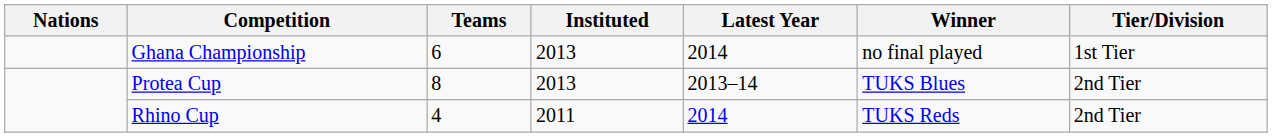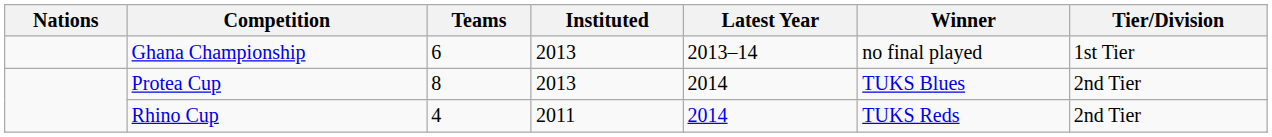Ghana Championship | Latest Year: 2014 -> 2013–14
Protea Cup | Latest Year: 2013–14 -> 2014
